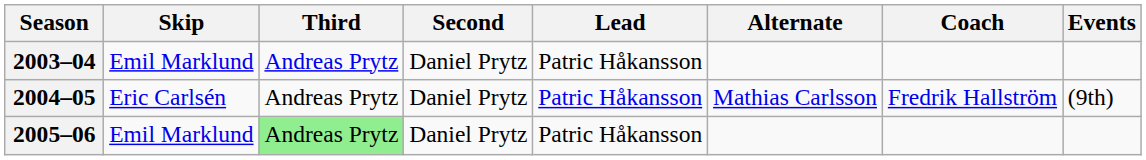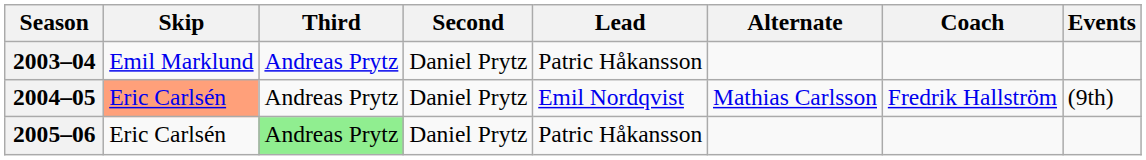2004–05 | Skip: no background -> lightsalmon background
2004–05 | Lead: Patric Håkansson -> Emil Nordqvist
2005–06 | Skip: Emil Marklund -> Eric Carlsén
